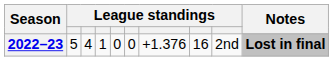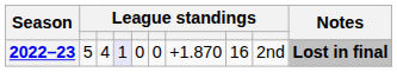2022–23 | column 4: no background -> lavender background
2022–23 | column 7: +1.376 -> +1.870
